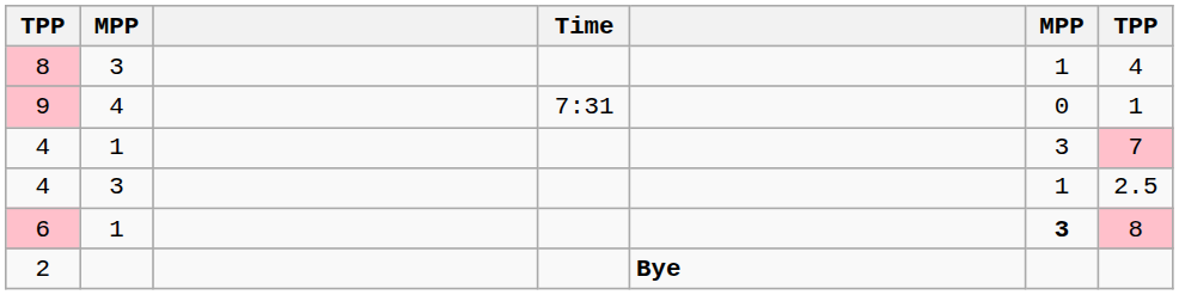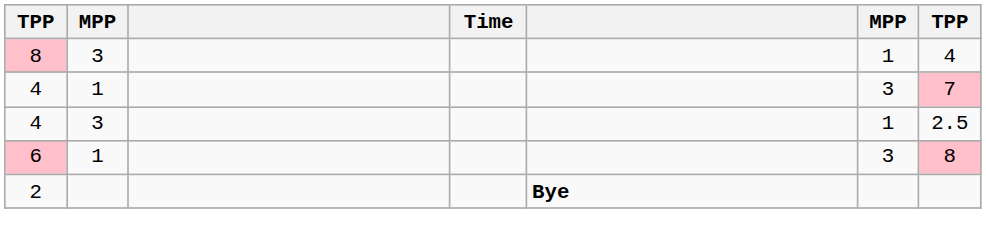- row: 9 | 4 | 7:31 | 0 | 1
6 | column 6: bold -> normal
